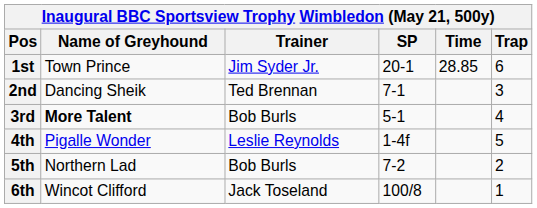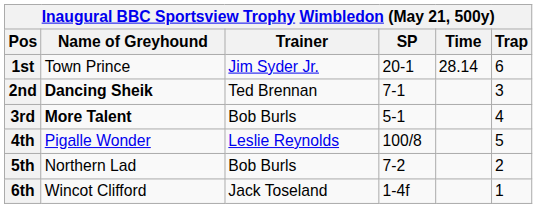1st | Time: 28.85 -> 28.14
2nd | Name of Greyhound: normal -> bold
4th | SP: 1-4f -> 100/8
6th | SP: 100/8 -> 1-4f
